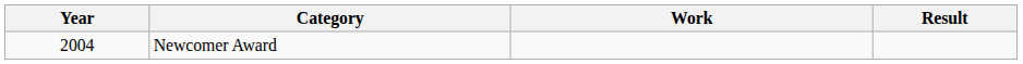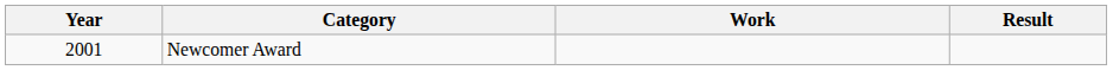Newcomer Award | Year: 2004 -> 2001
